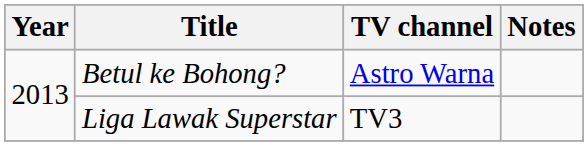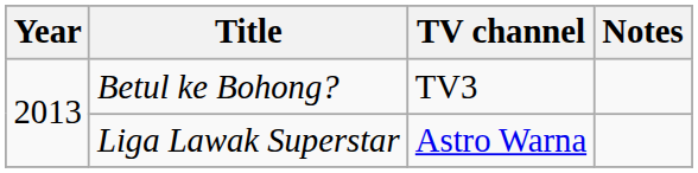Betul ke Bohong? | TV channel: Astro Warna -> TV3
Liga Lawak Superstar | TV channel: TV3 -> Astro Warna
